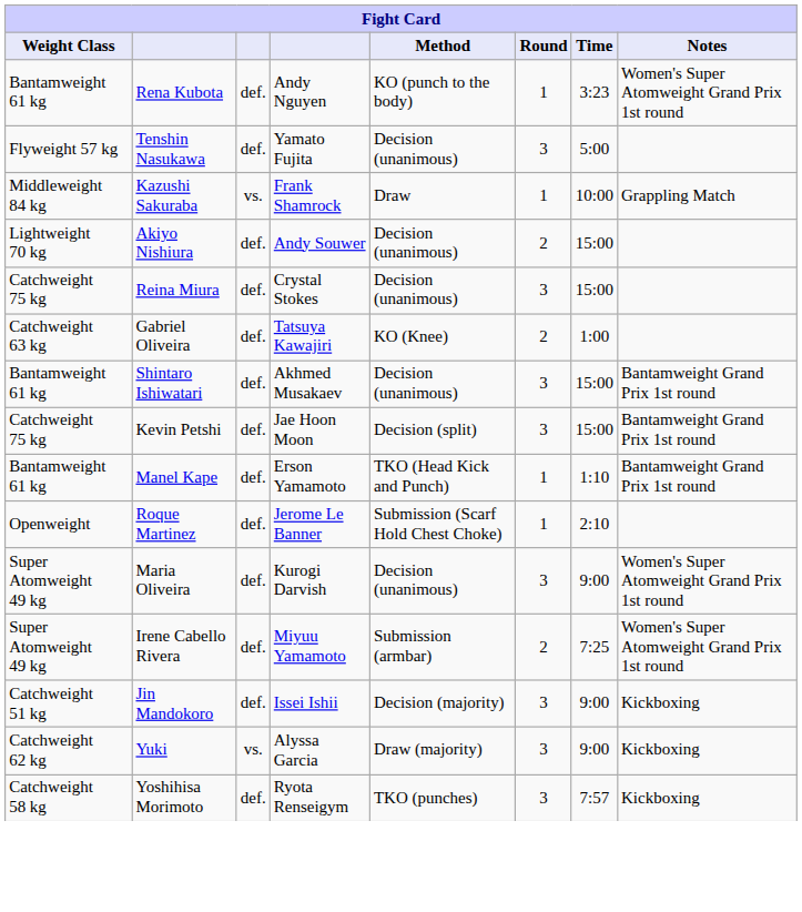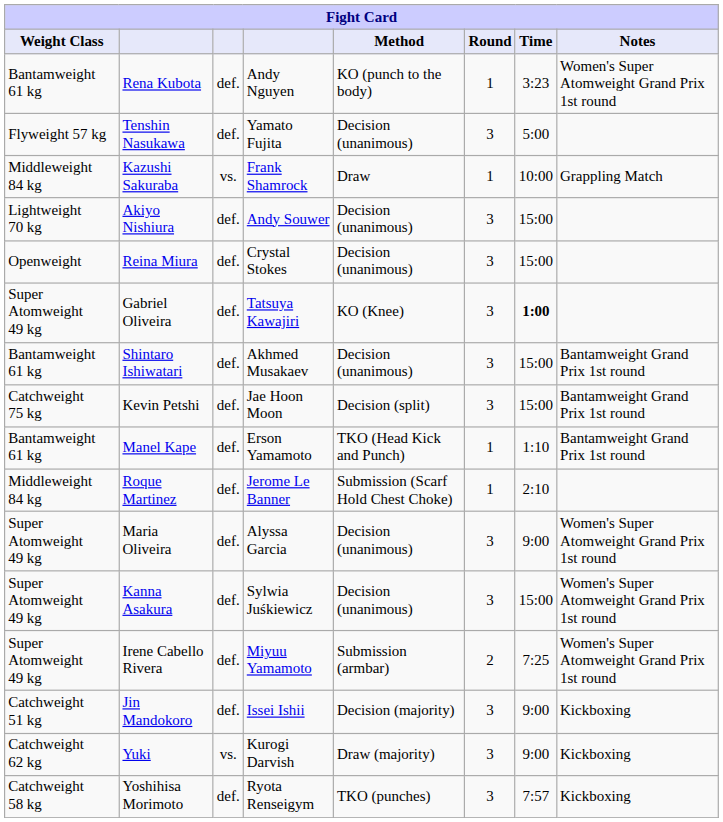Akiyo Nishiura | Round: 2 -> 3
Reina Miura | Weight Class: Catchweight 75 kg -> Openweight
Gabriel Oliveira | Weight Class: Catchweight 63 kg -> Super Atomweight 49 kg
Gabriel Oliveira | Round: 2 -> 3
Gabriel Oliveira | Time: normal -> bold
Roque Martinez | Weight Class: Openweight -> Middleweight 84 kg
Maria Oliveira | column 4: Kurogi Darvish -> Alyssa Garcia
+ row: Super Atomweight 49 kg | Kanna Asakura | def. | Sylwia Juśkiewicz | Decision (unanimous) | 3 | 15:00 | Women's Super Atomweight Grand Prix 1st round
Yuki | column 4: Alyssa Garcia -> Kurogi Darvish
